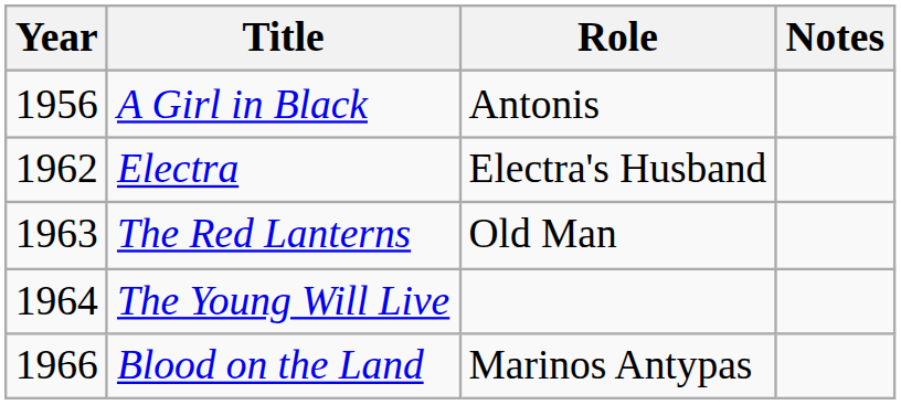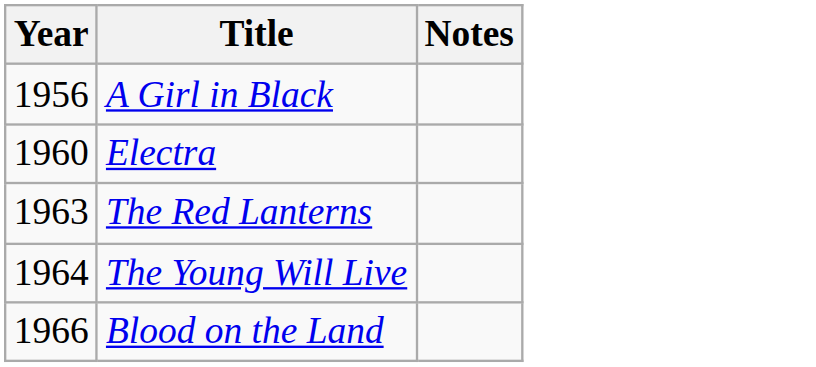- column: Role | Antonis | Electra's Husband | Old Man | Marinos Antypas
Electra | Year: 1962 -> 1960
